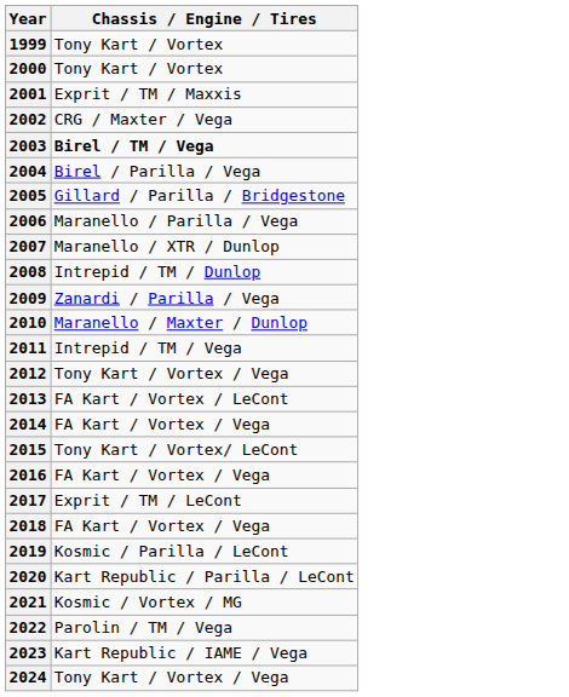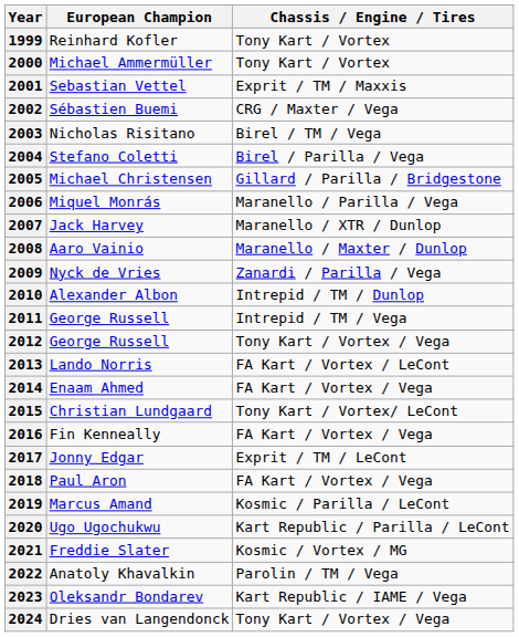+ column: European Champion | Reinhard Kofler | Michael Ammermüller | Sebastian Vettel | Sébastien Buemi | Nicholas Risitano | Stefano Coletti | Michael Christensen | Miquel Monrás | Jack Harvey | Aaro Vainio | Nyck de Vries | Alexander Albon | George Russell | George Russell | Lando Norris | Enaam Ahmed | Christian Lundgaard | Fin Kenneally | Jonny Edgar | Paul Aron | Marcus Amand | Ugo Ugochukwu | Freddie Slater | Anatoly Khavalkin | Oleksandr Bondarev | Dries van Langendonck
2003 | Chassis / Engine / Tires: bold -> normal
2008 | Chassis / Engine / Tires: Intrepid / TM / Dunlop -> Maranello / Maxter / Dunlop
2010 | Chassis / Engine / Tires: Maranello / Maxter / Dunlop -> Intrepid / TM / Dunlop
